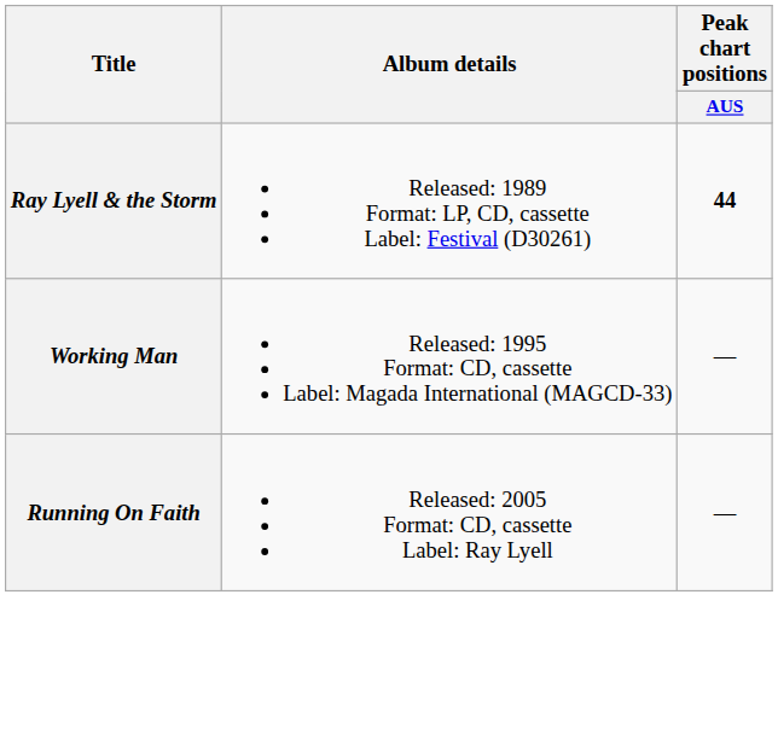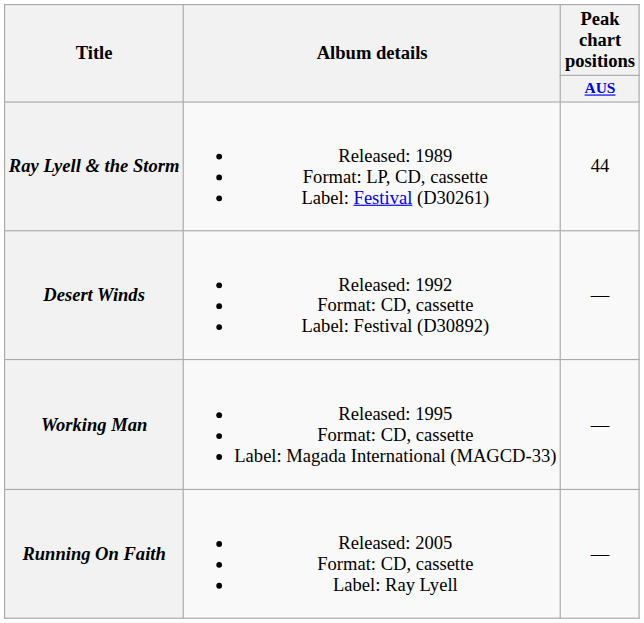Ray Lyell & the Storm | Peak chart positions / AUS: bold -> normal
+ row: Desert Winds | Released: 1992 Format: CD, cassette Label: Festival (D30892) | —
